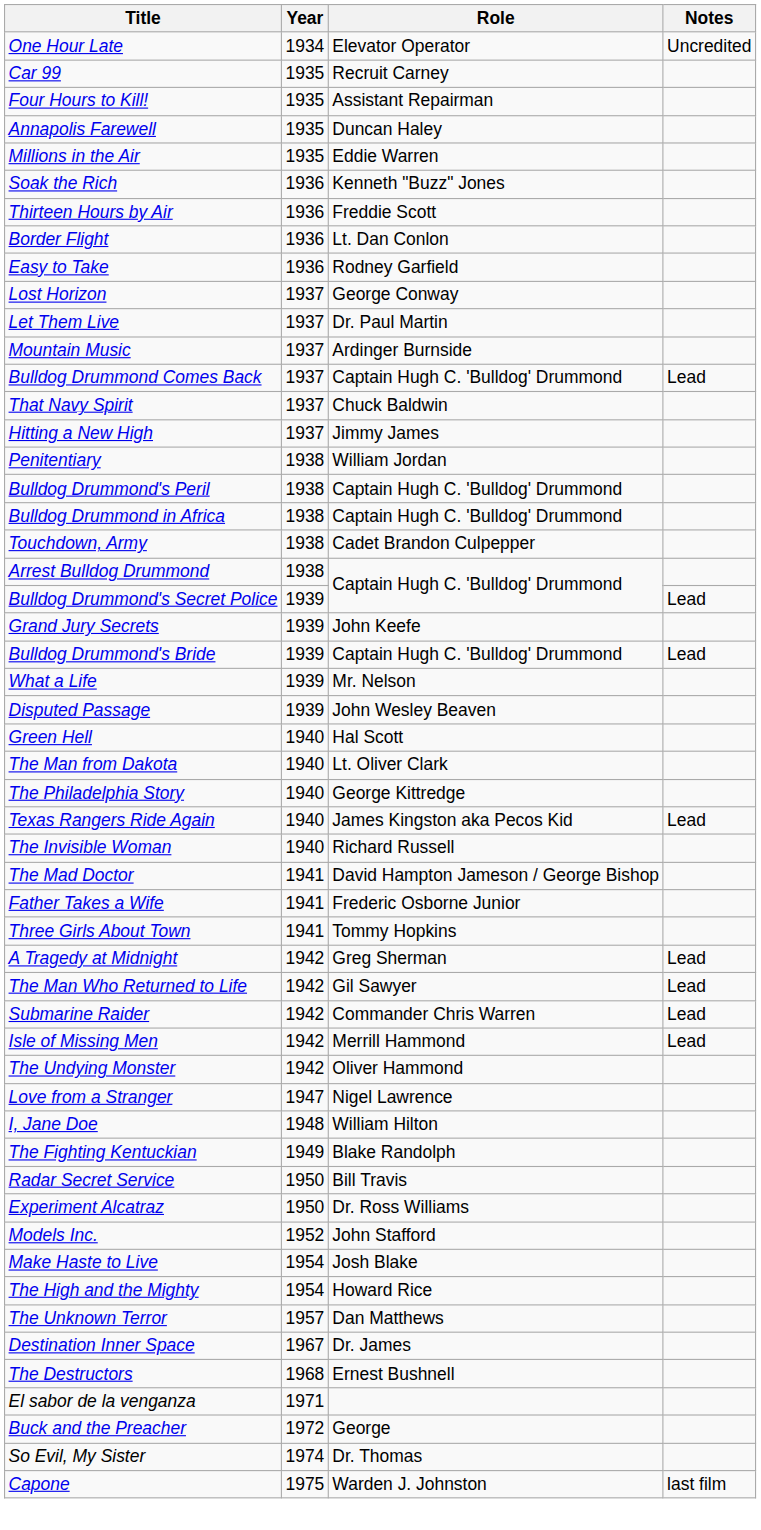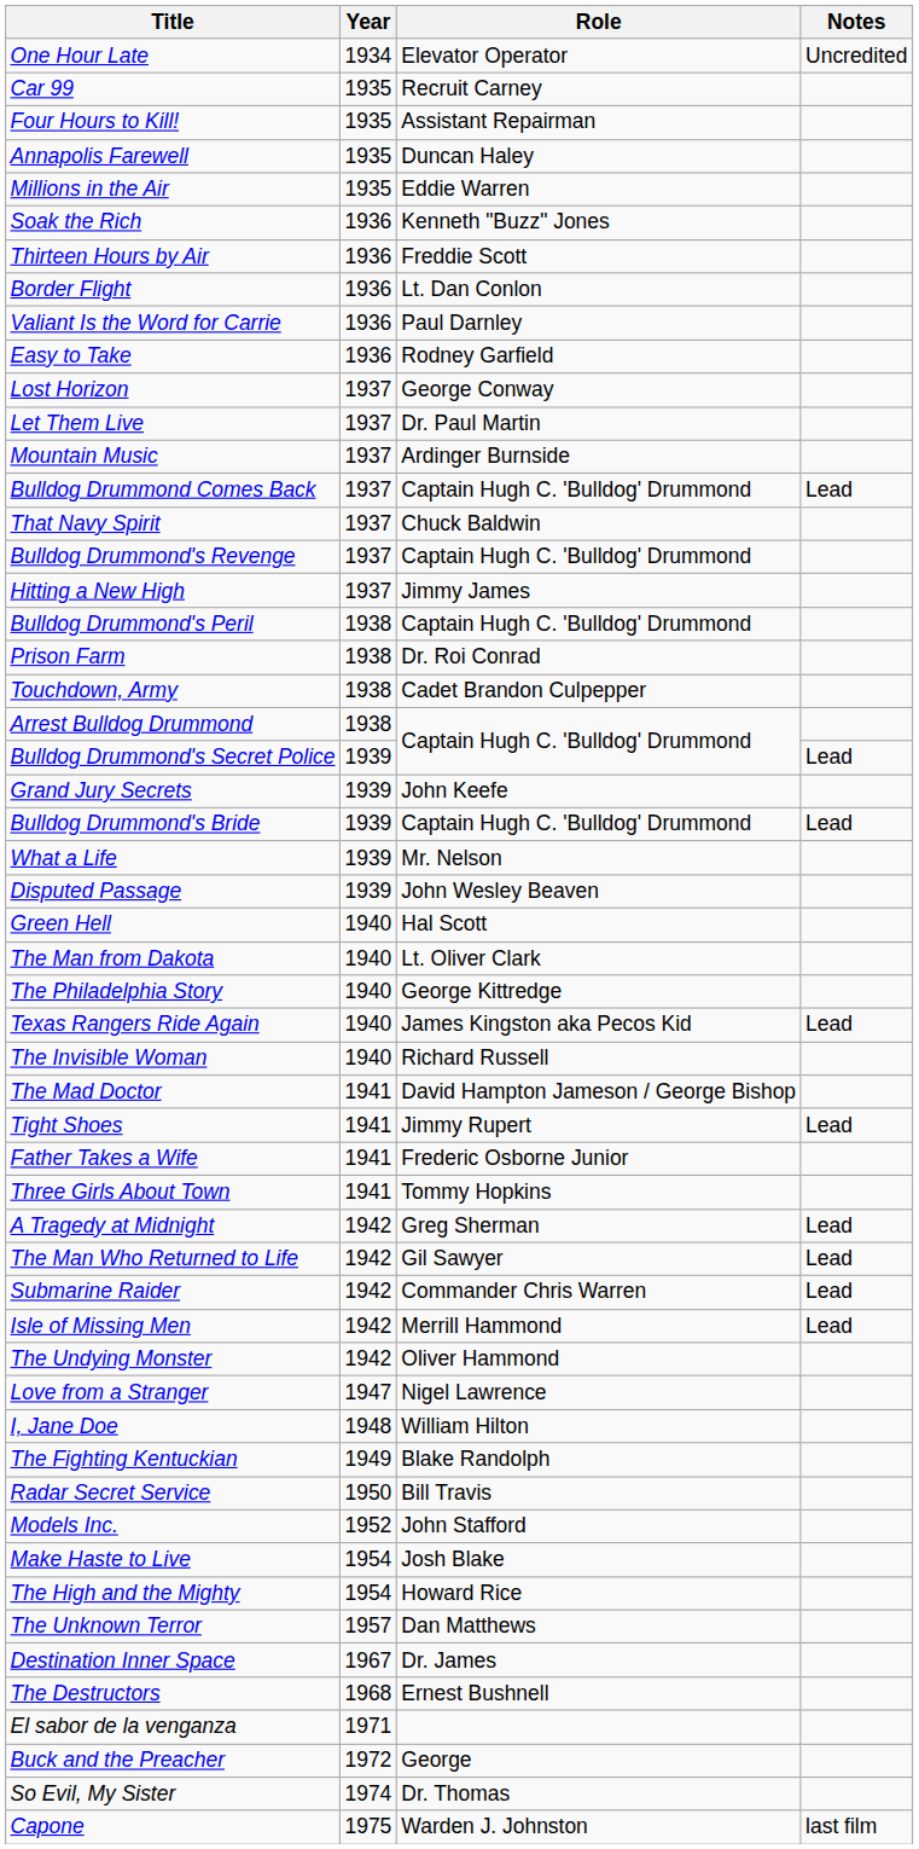+ row: Valiant Is the Word for Carrie | 1936 | Paul Darnley
+ row: Bulldog Drummond's Revenge | 1937 | Captain Hugh C. 'Bulldog' Drummond
- row: Penitentiary | 1938 | William Jordan
+ row: Prison Farm | 1938 | Dr. Roi Conrad
- row: Bulldog Drummond in Africa | 1938 | Captain Hugh C. 'Bulldog' Drummond
+ row: Tight Shoes | 1941 | Jimmy Rupert | Lead
- row: Experiment Alcatraz | 1950 | Dr. Ross Williams
